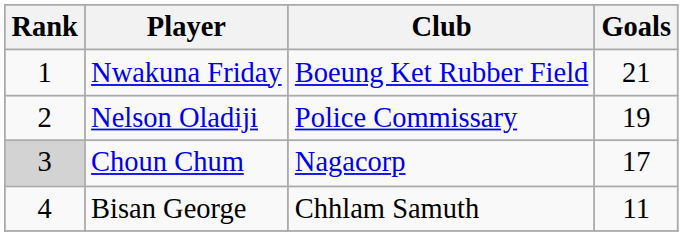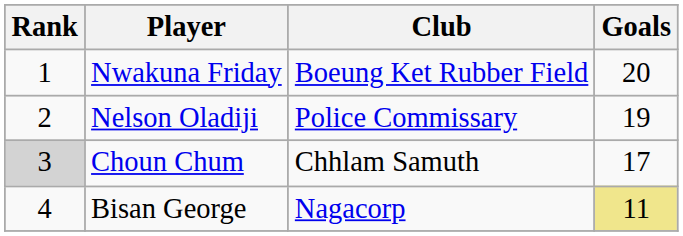Nwakuna Friday | Goals: 21 -> 20
Choun Chum | Club: Nagacorp -> Chhlam Samuth
Bisan George | Club: Chhlam Samuth -> Nagacorp
Bisan George | Goals: no background -> khaki background
